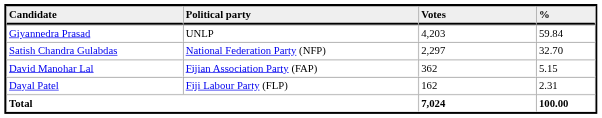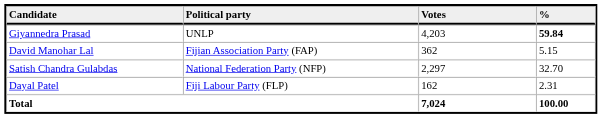Giyannedra Prasad | %: normal -> bold
rows swapped: Satish Chandra Gulabdas <-> David Manohar Lal
